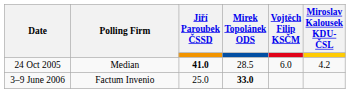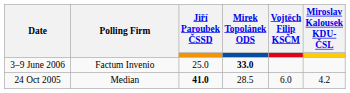rows swapped: 3–9 June 2006 <-> 24 Oct 2005
